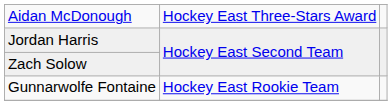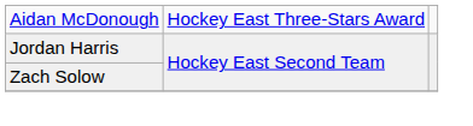- row: Gunnarwolfe Fontaine | Hockey East Rookie Team
